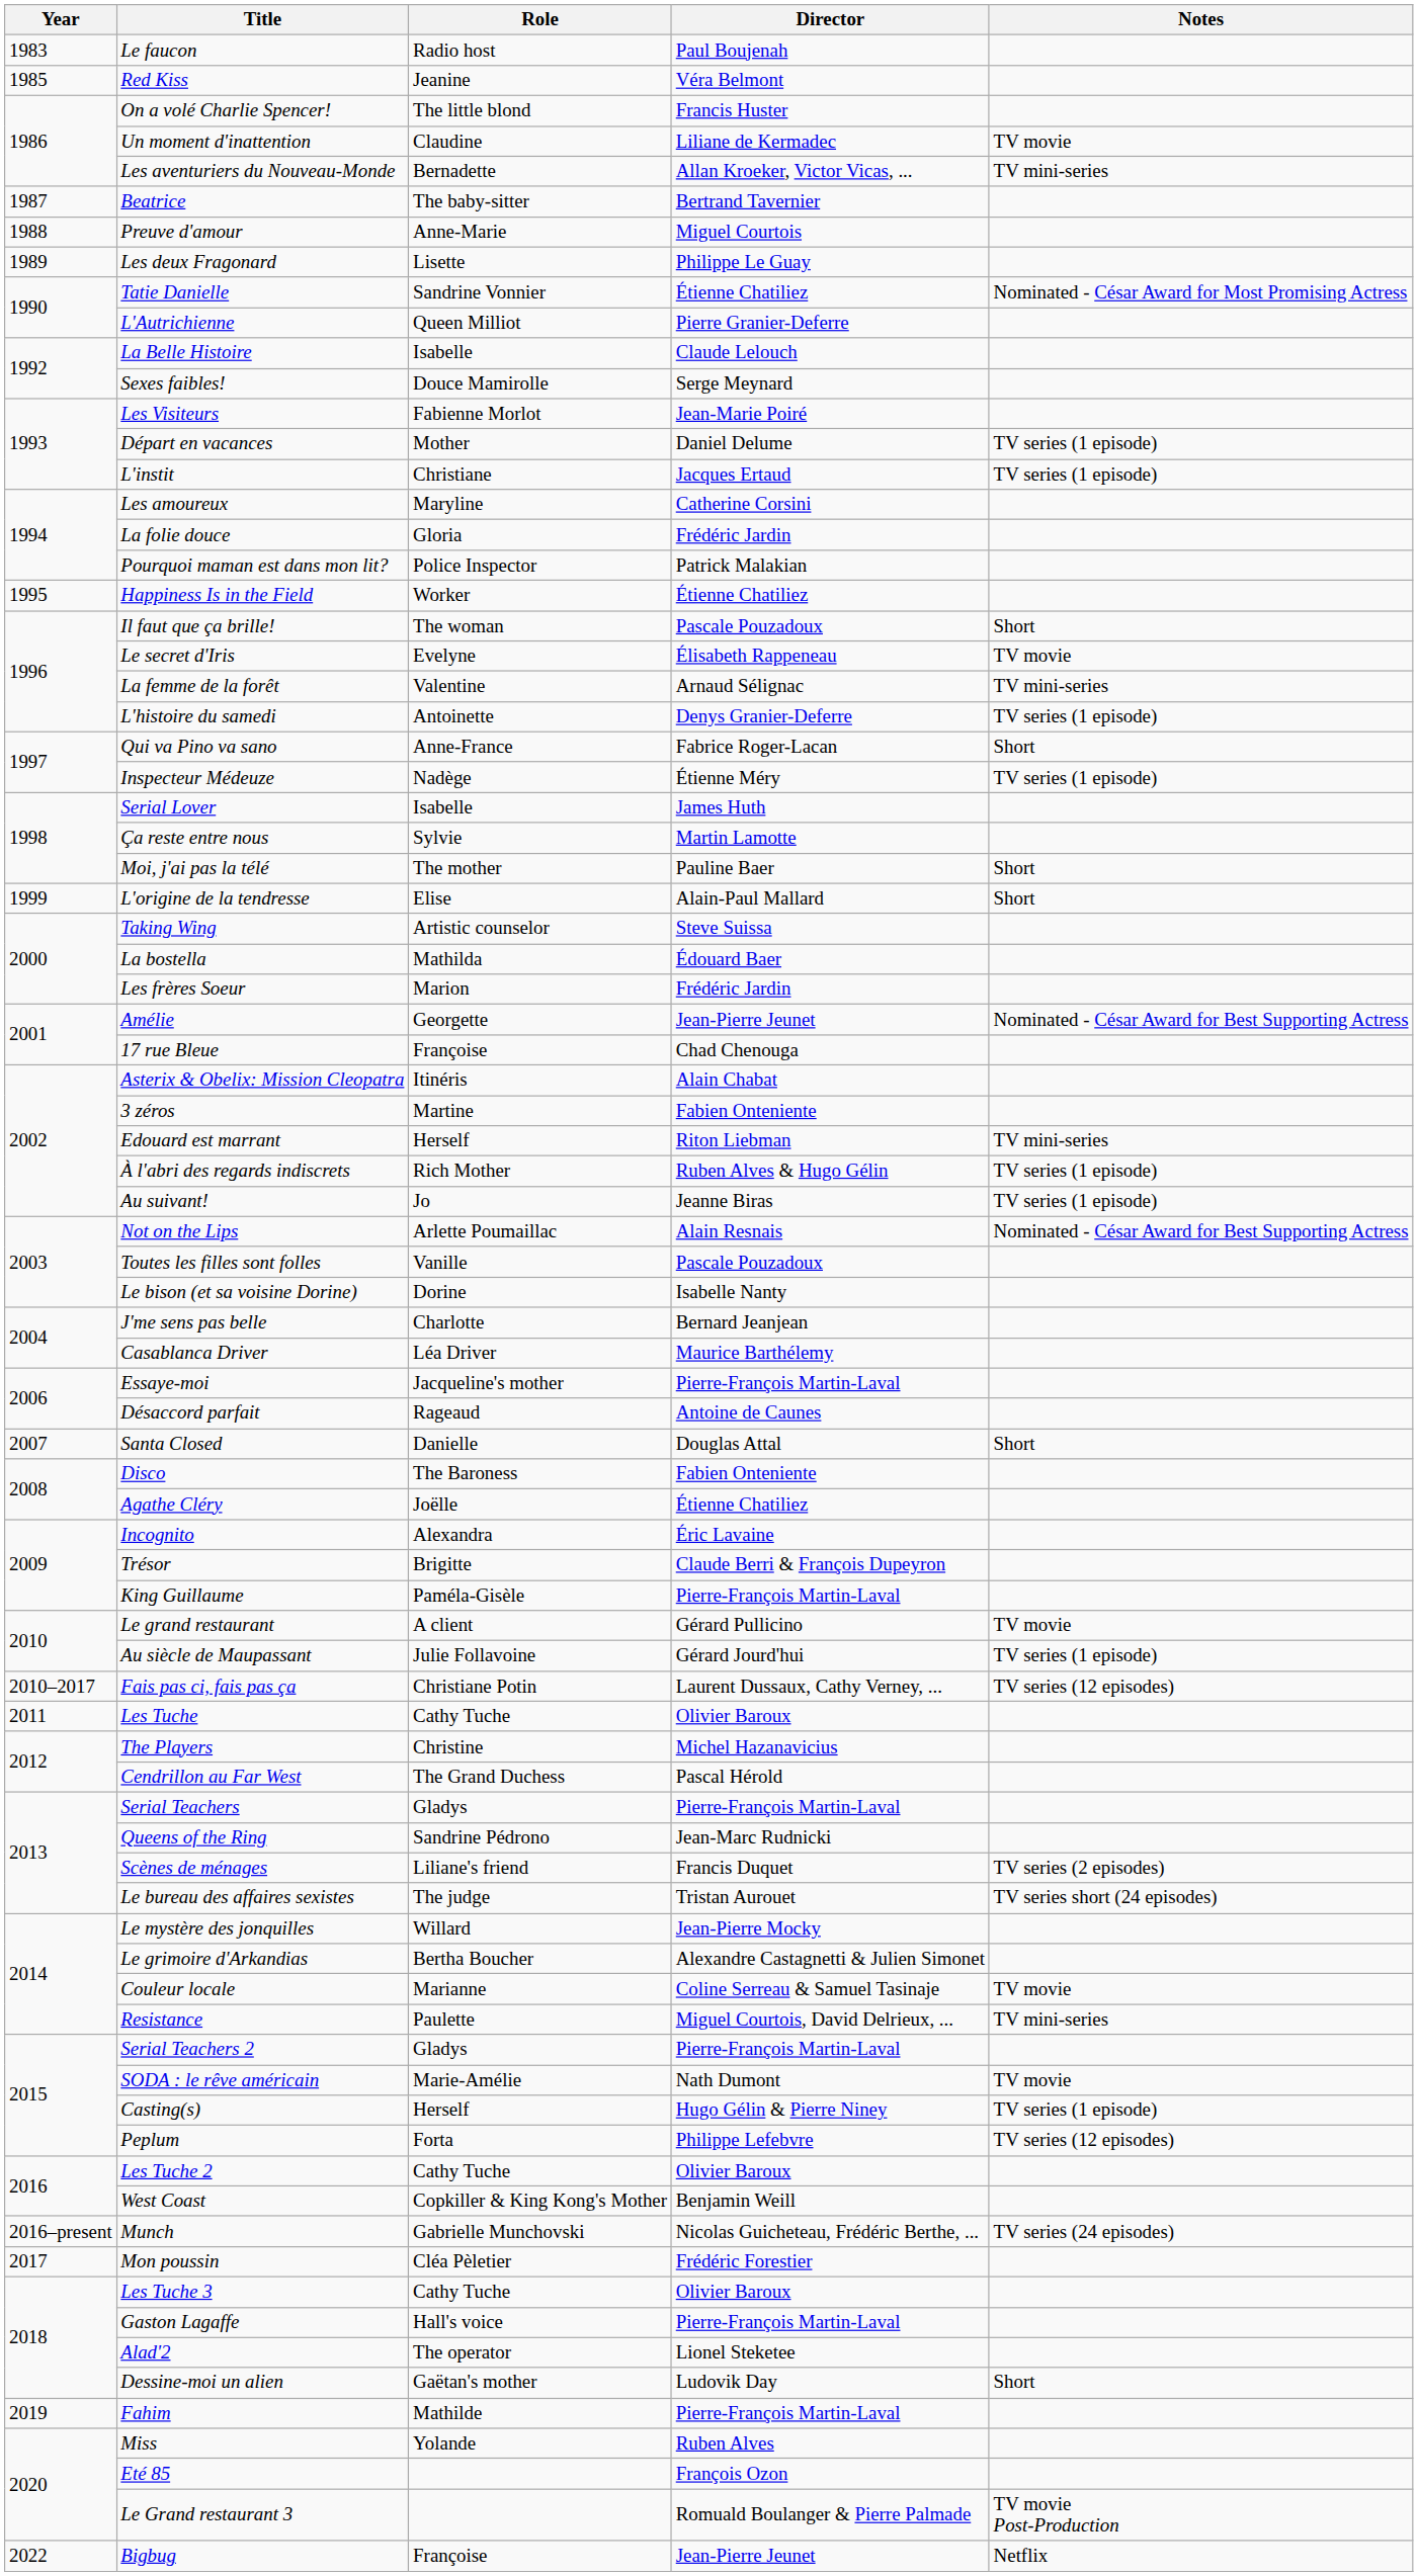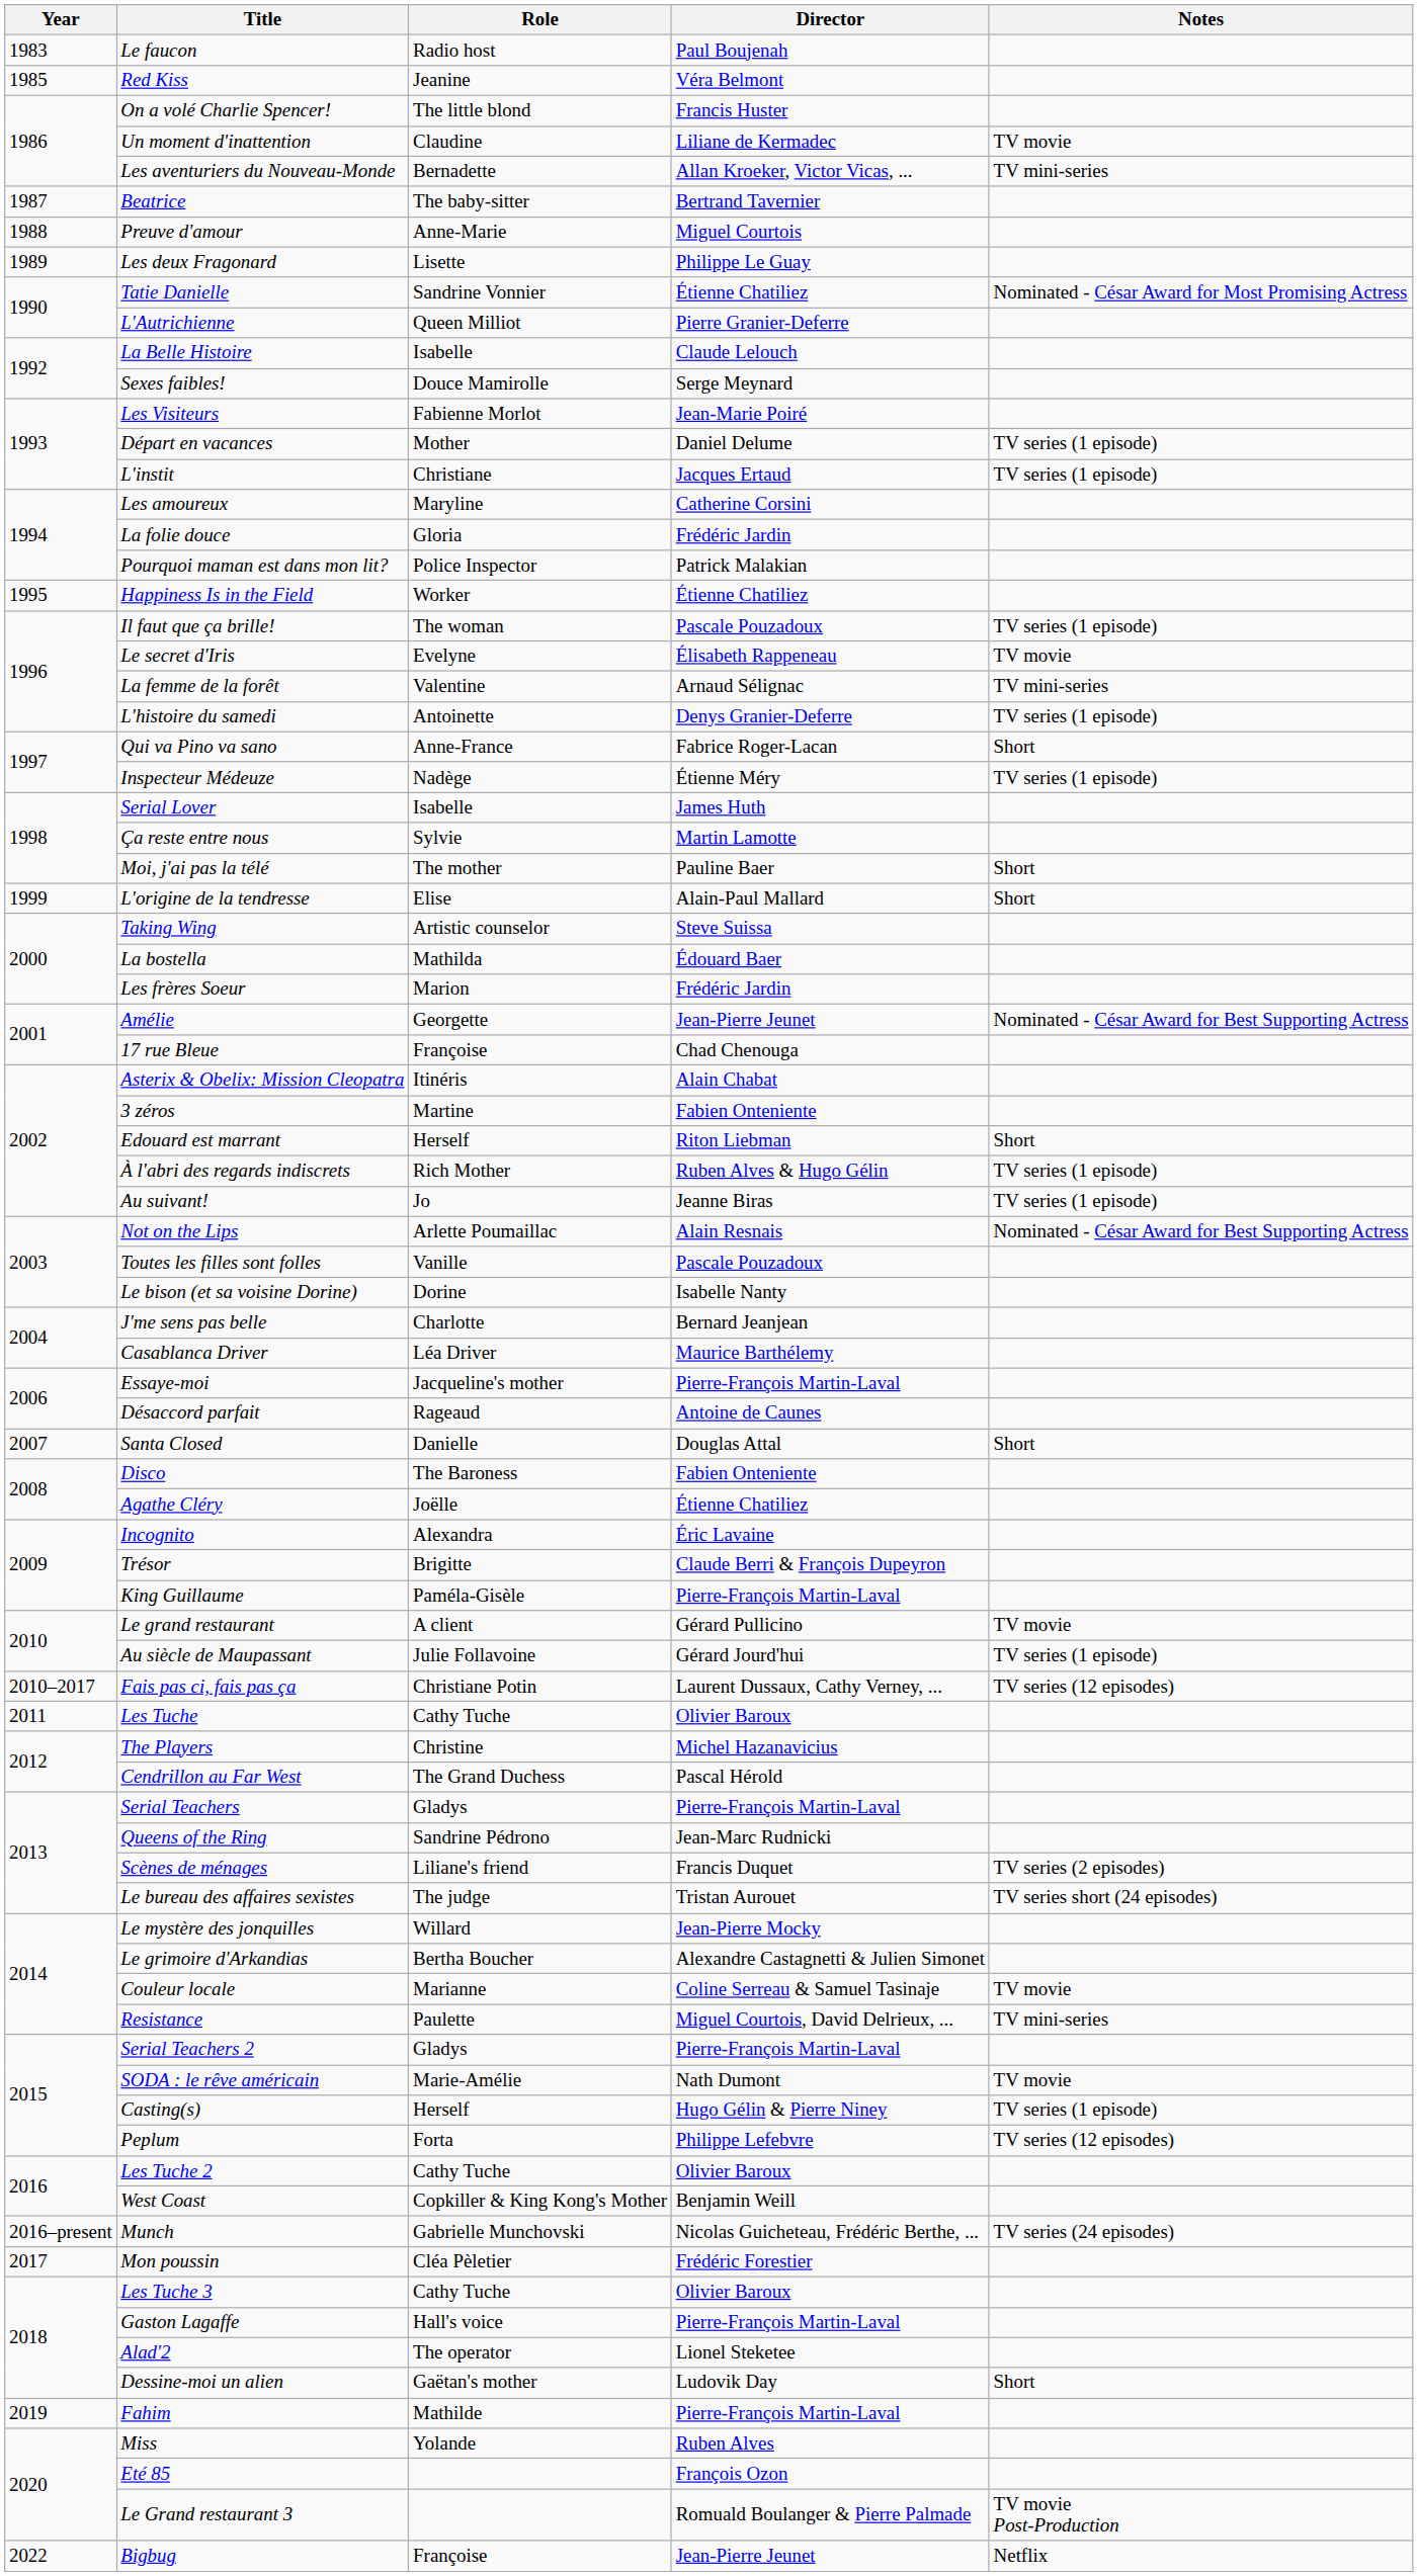Il faut que ça brille! | Notes: Short -> TV series (1 episode)
Edouard est marrant | Notes: TV mini-series -> Short
